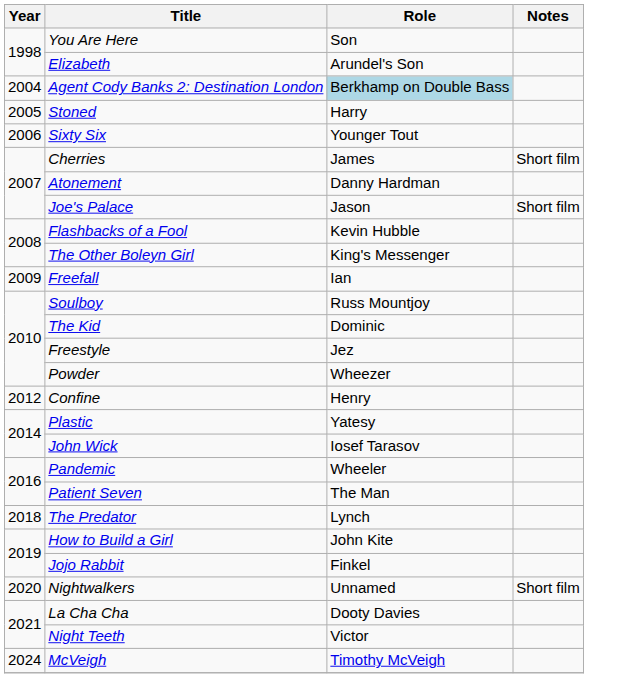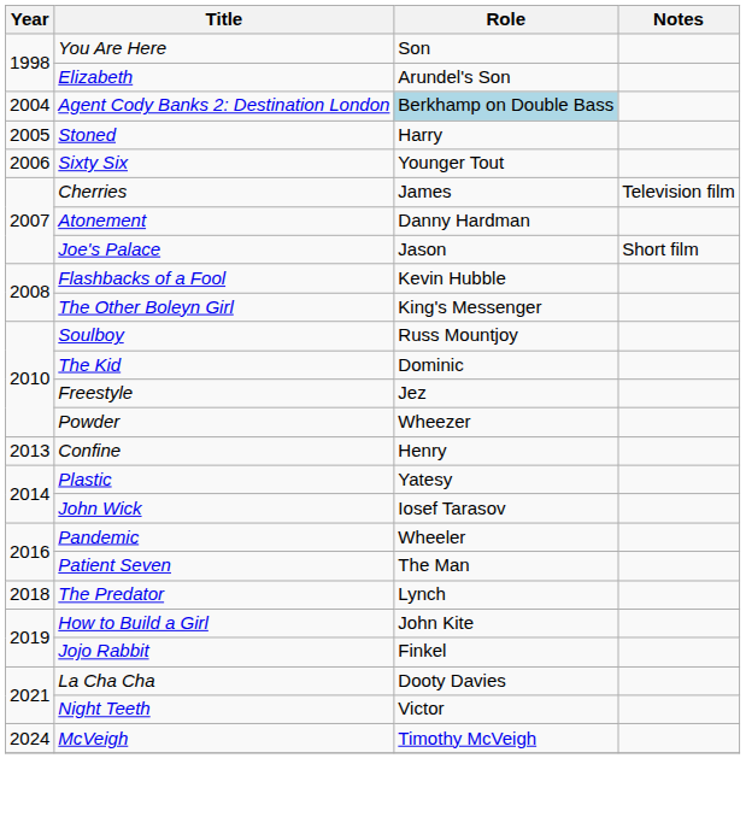Cherries | Notes: Short film -> Television film
- row: 2009 | Freefall | Ian
Confine | Year: 2012 -> 2013
- row: 2020 | Nightwalkers | Unnamed | Short film
